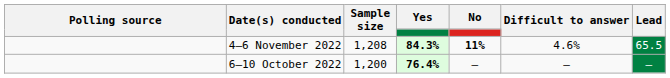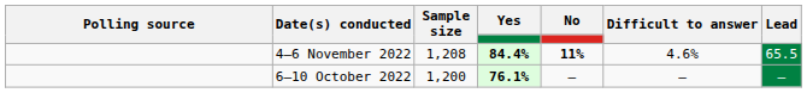4–6 November 2022 | Yes: 84.3% -> 84.4%
6–10 October 2022 | Yes: 76.4% -> 76.1%
